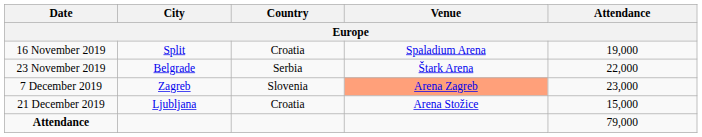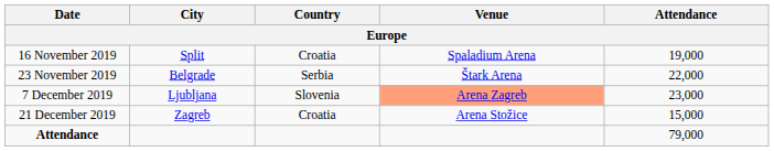7 December 2019 | City: Zagreb -> Ljubljana
21 December 2019 | City: Ljubljana -> Zagreb
